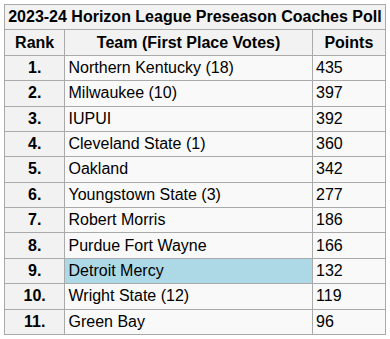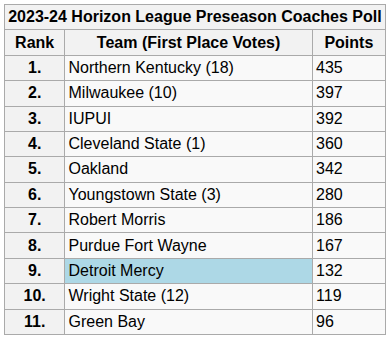6. | Points: 277 -> 280
8. | Points: 166 -> 167
